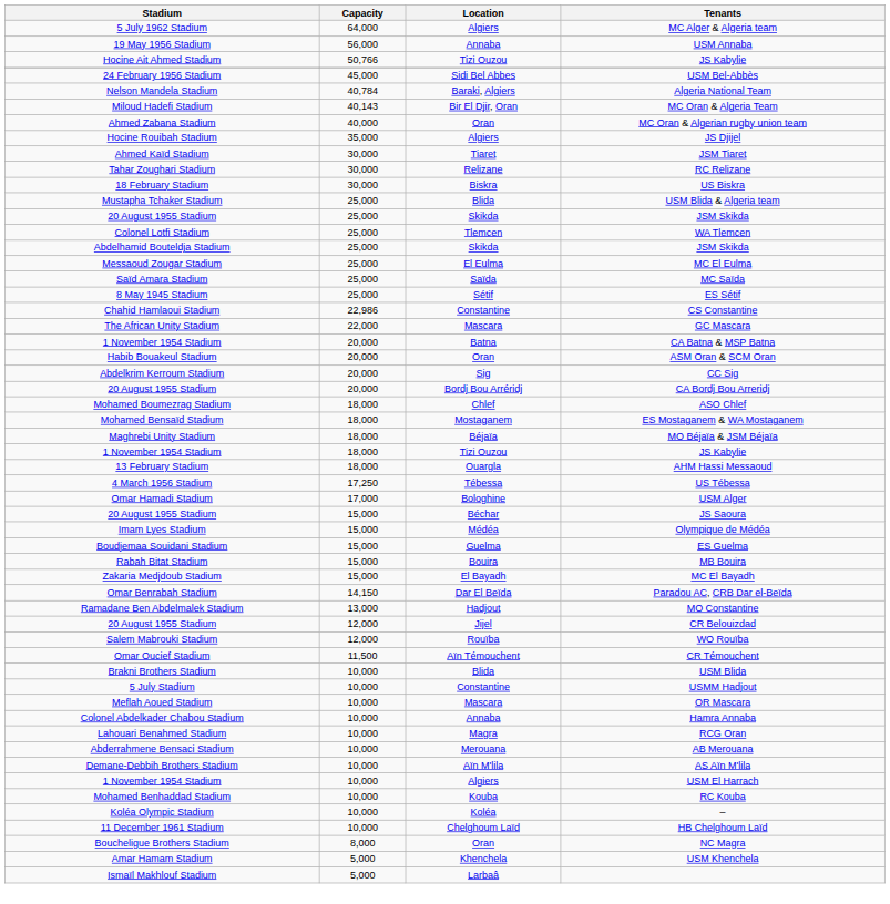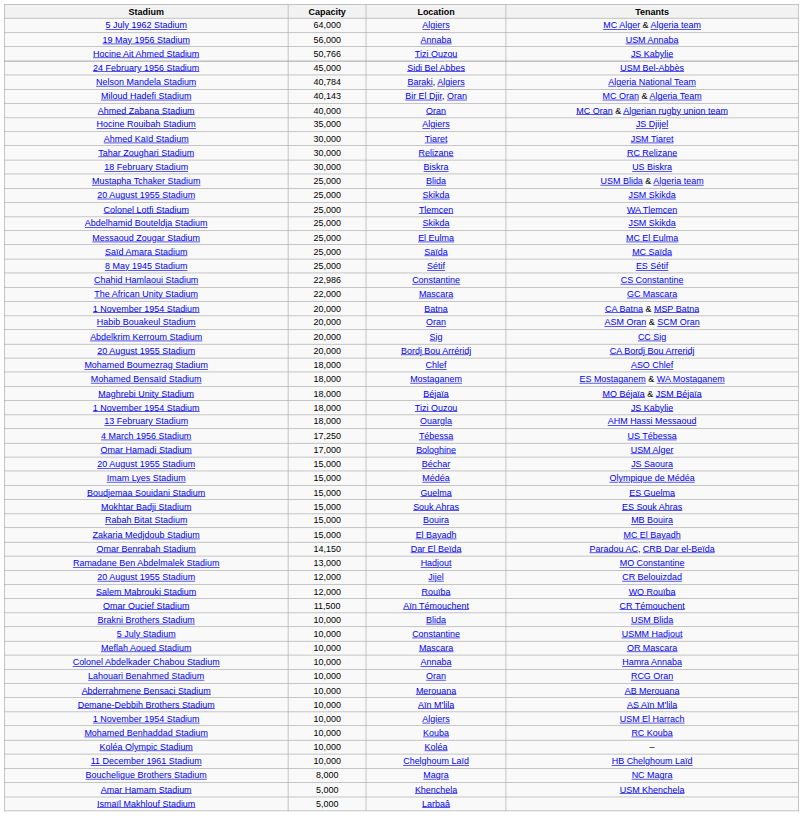+ row: Mokhtar Badji Stadium | 15,000 | Souk Ahras | ES Souk Ahras
RCG Oran | Location: Magra -> Oran
NC Magra | Location: Oran -> Magra
